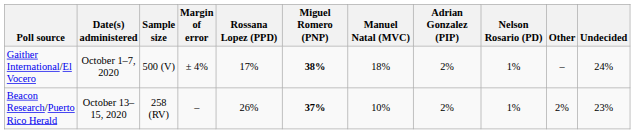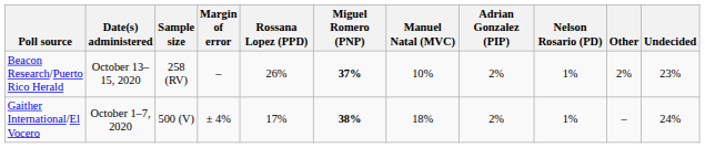rows swapped: Beacon Research/Puerto Rico Herald <-> Gaither International/El Vocero
